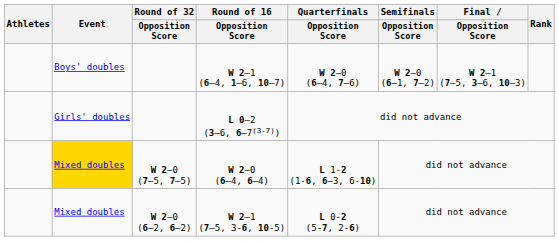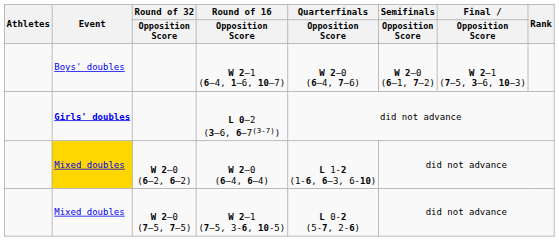L 0–2 (3–6, 6–7(3-7)) | Event: normal -> bold
W 2–0 (6–4, 6–4) | Round of 32 / Opposition Score: W 2–0 (7–5, 7–5) -> W 2–0 (6–2, 6–2)
W 2–1 (7–5, 3-6, 10-5) | Round of 32 / Opposition Score: W 2–0 (6–2, 6–2) -> W 2–0 (7–5, 7–5)
